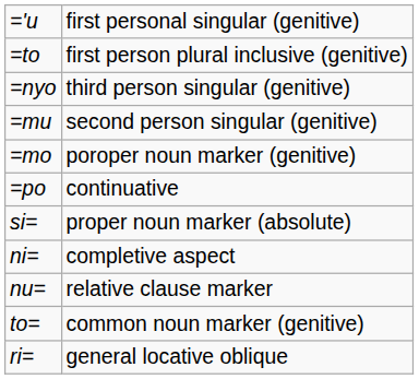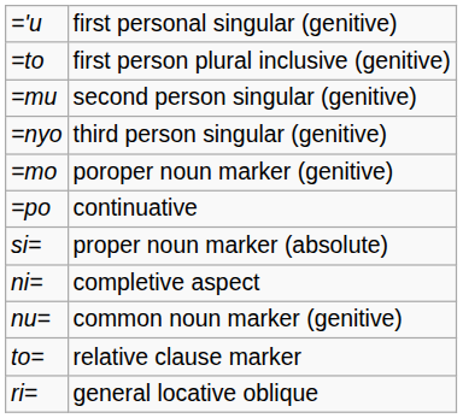rows swapped: =mu <-> =nyo
nu= | column 2: relative clause marker -> common noun marker (genitive)
to= | column 2: common noun marker (genitive) -> relative clause marker
